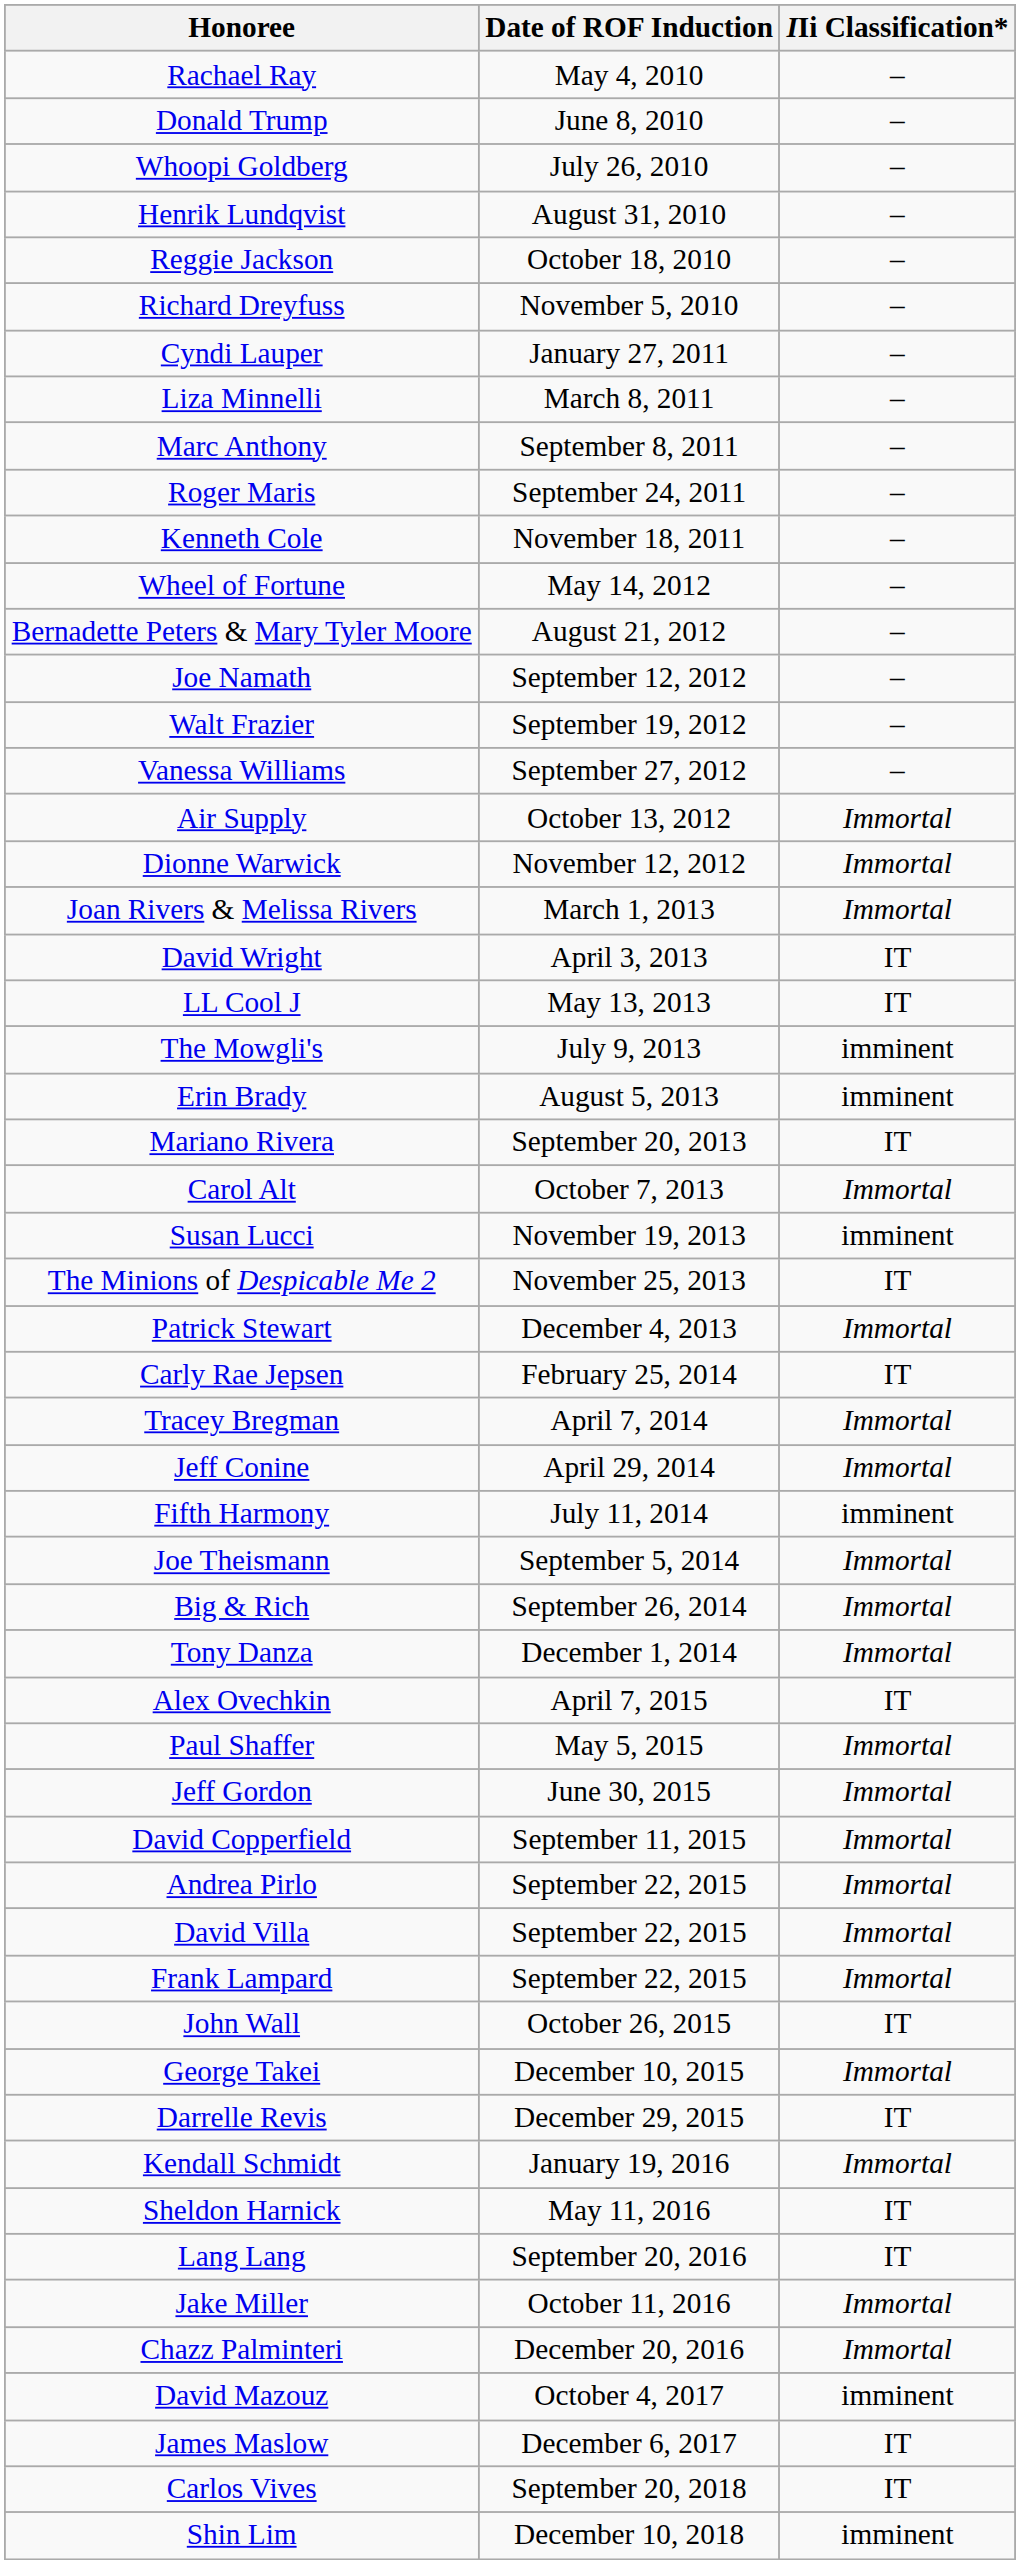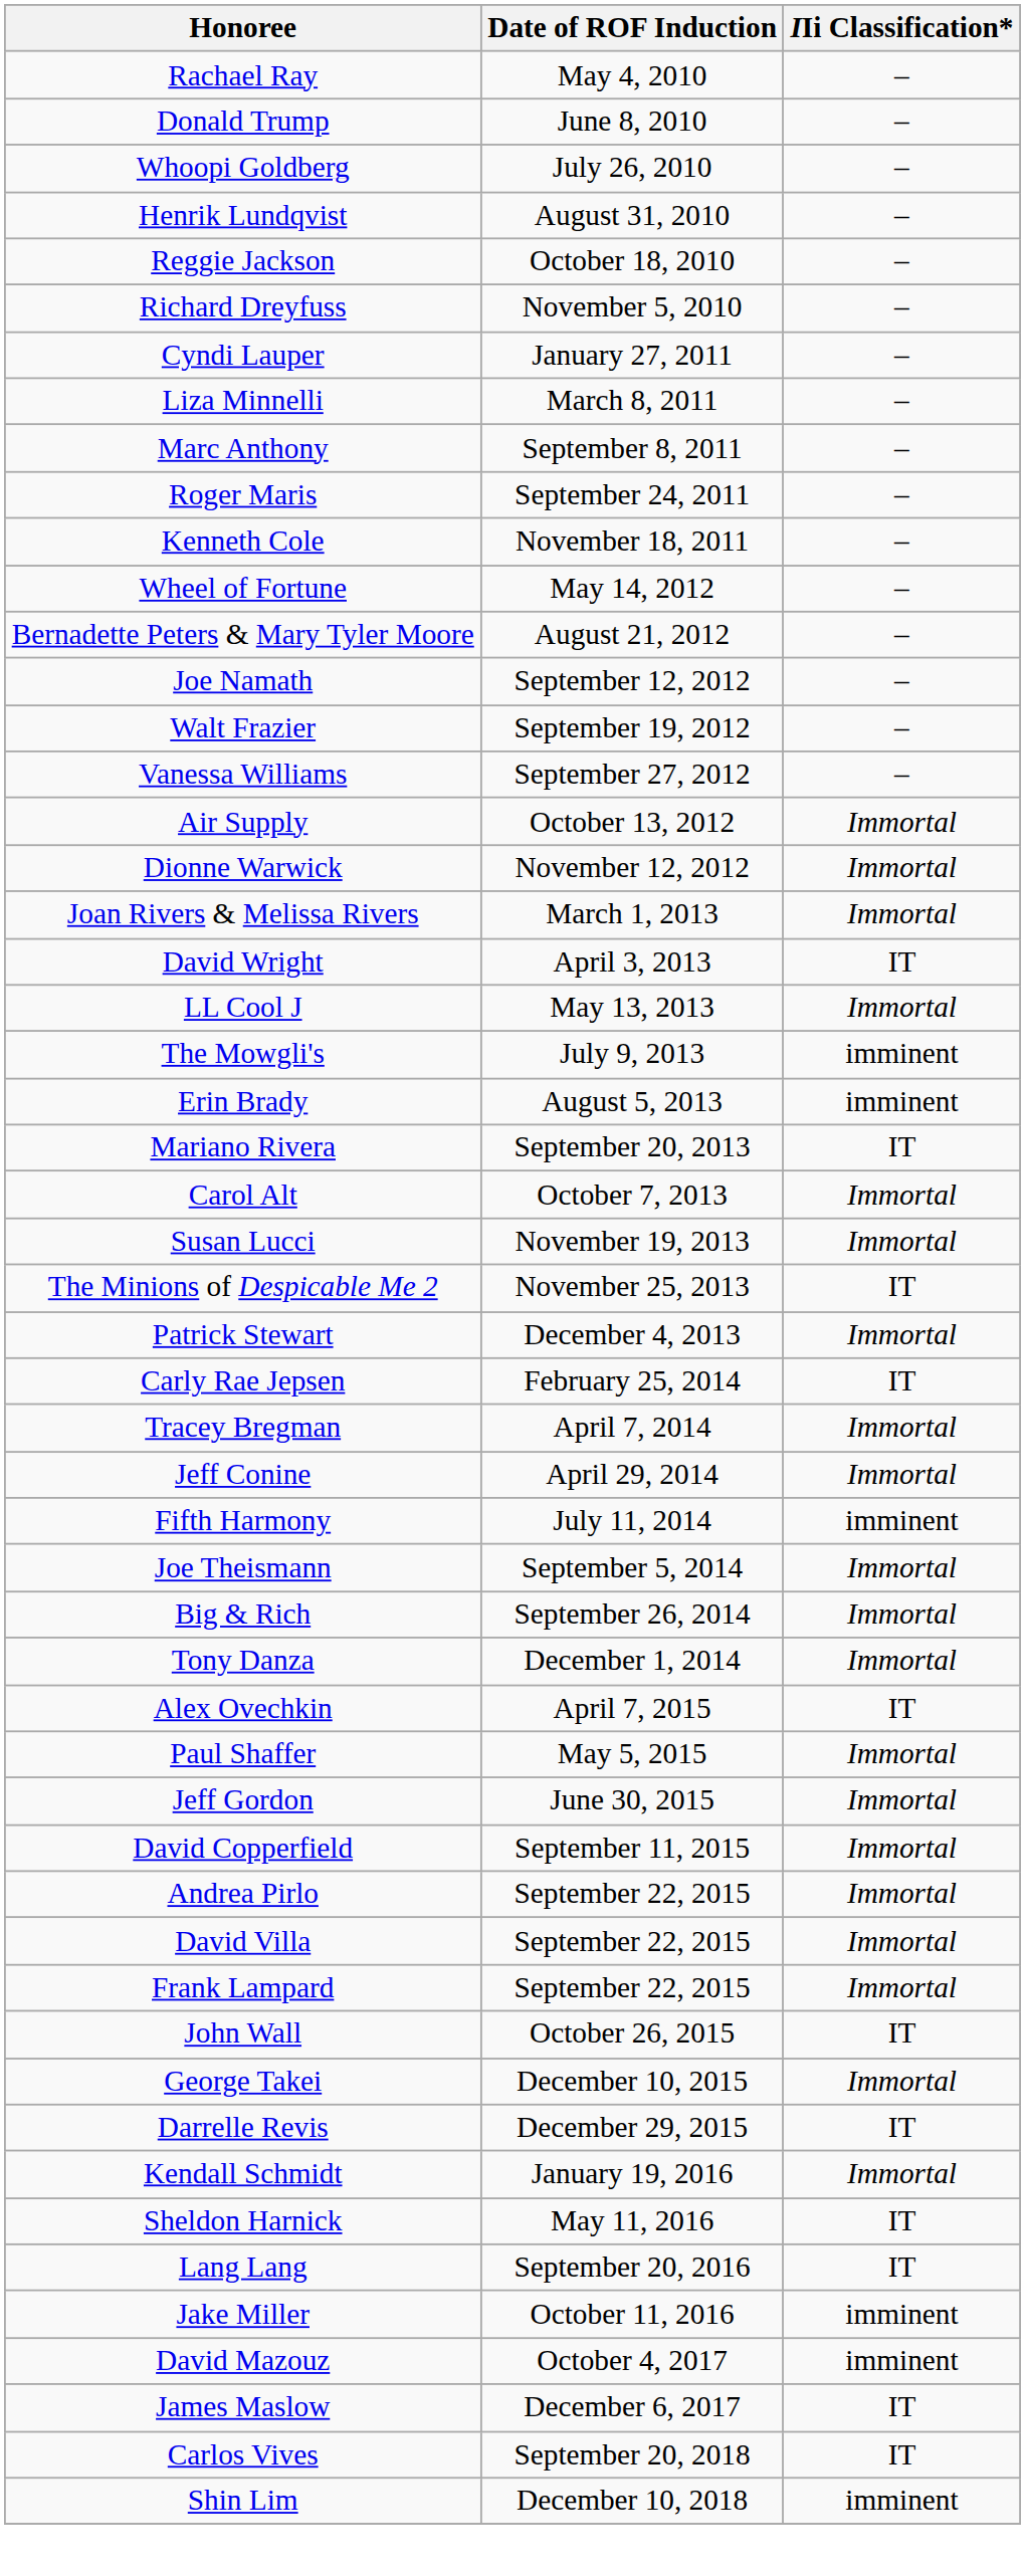LL Cool J | IIi Classification*: IT -> Immortal
Susan Lucci | IIi Classification*: imminent -> Immortal
Jake Miller | IIi Classification*: Immortal -> imminent
- row: Chazz Palminteri | December 20, 2016 | Immortal
